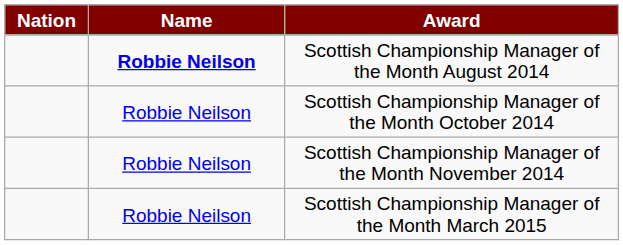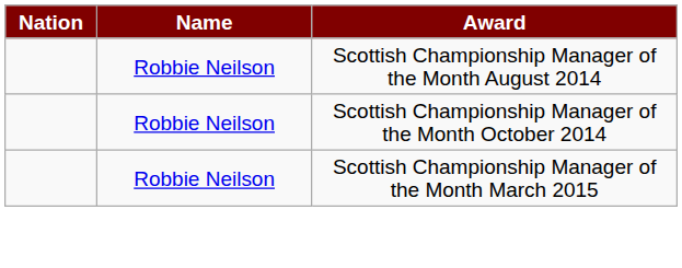Scottish Championship Manager of the Month August 2014 | Name: bold -> normal
- row: Robbie Neilson | Scottish Championship Manager of the Month November 2014
